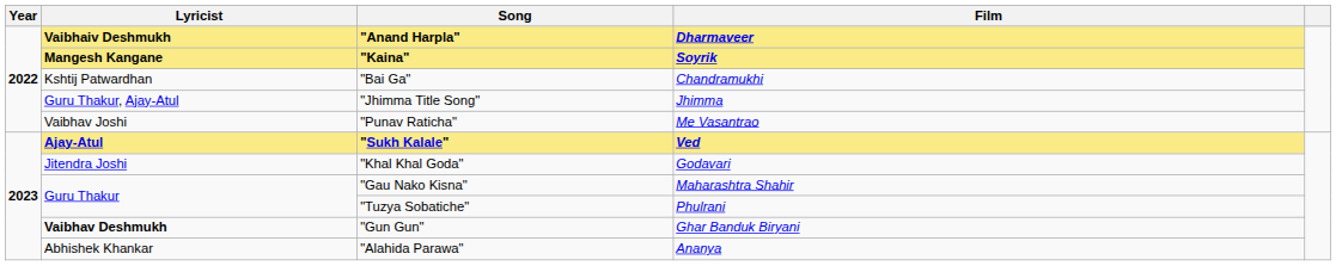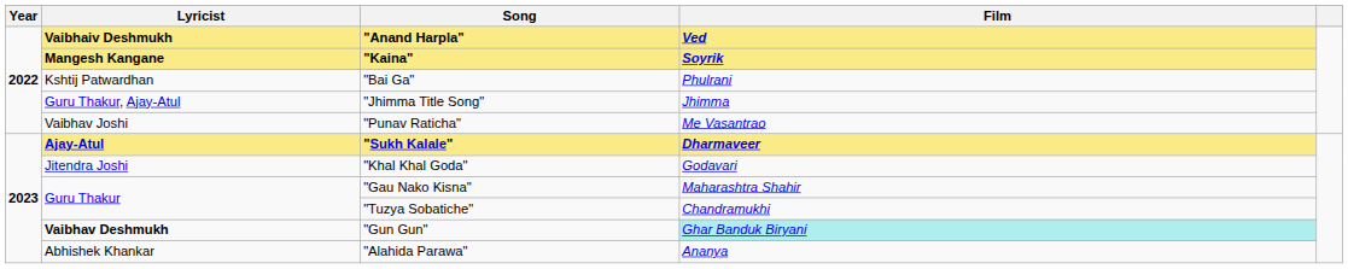"Anand Harpla" | Film: Dharmaveer -> Ved
"Bai Ga" | Film: Chandramukhi -> Phulrani
"Sukh Kalale" | Film: Ved -> Dharmaveer
"Tuzya Sobatiche" | Film: Phulrani -> Chandramukhi
"Gun Gun" | Film: no background -> paleturquoise background
